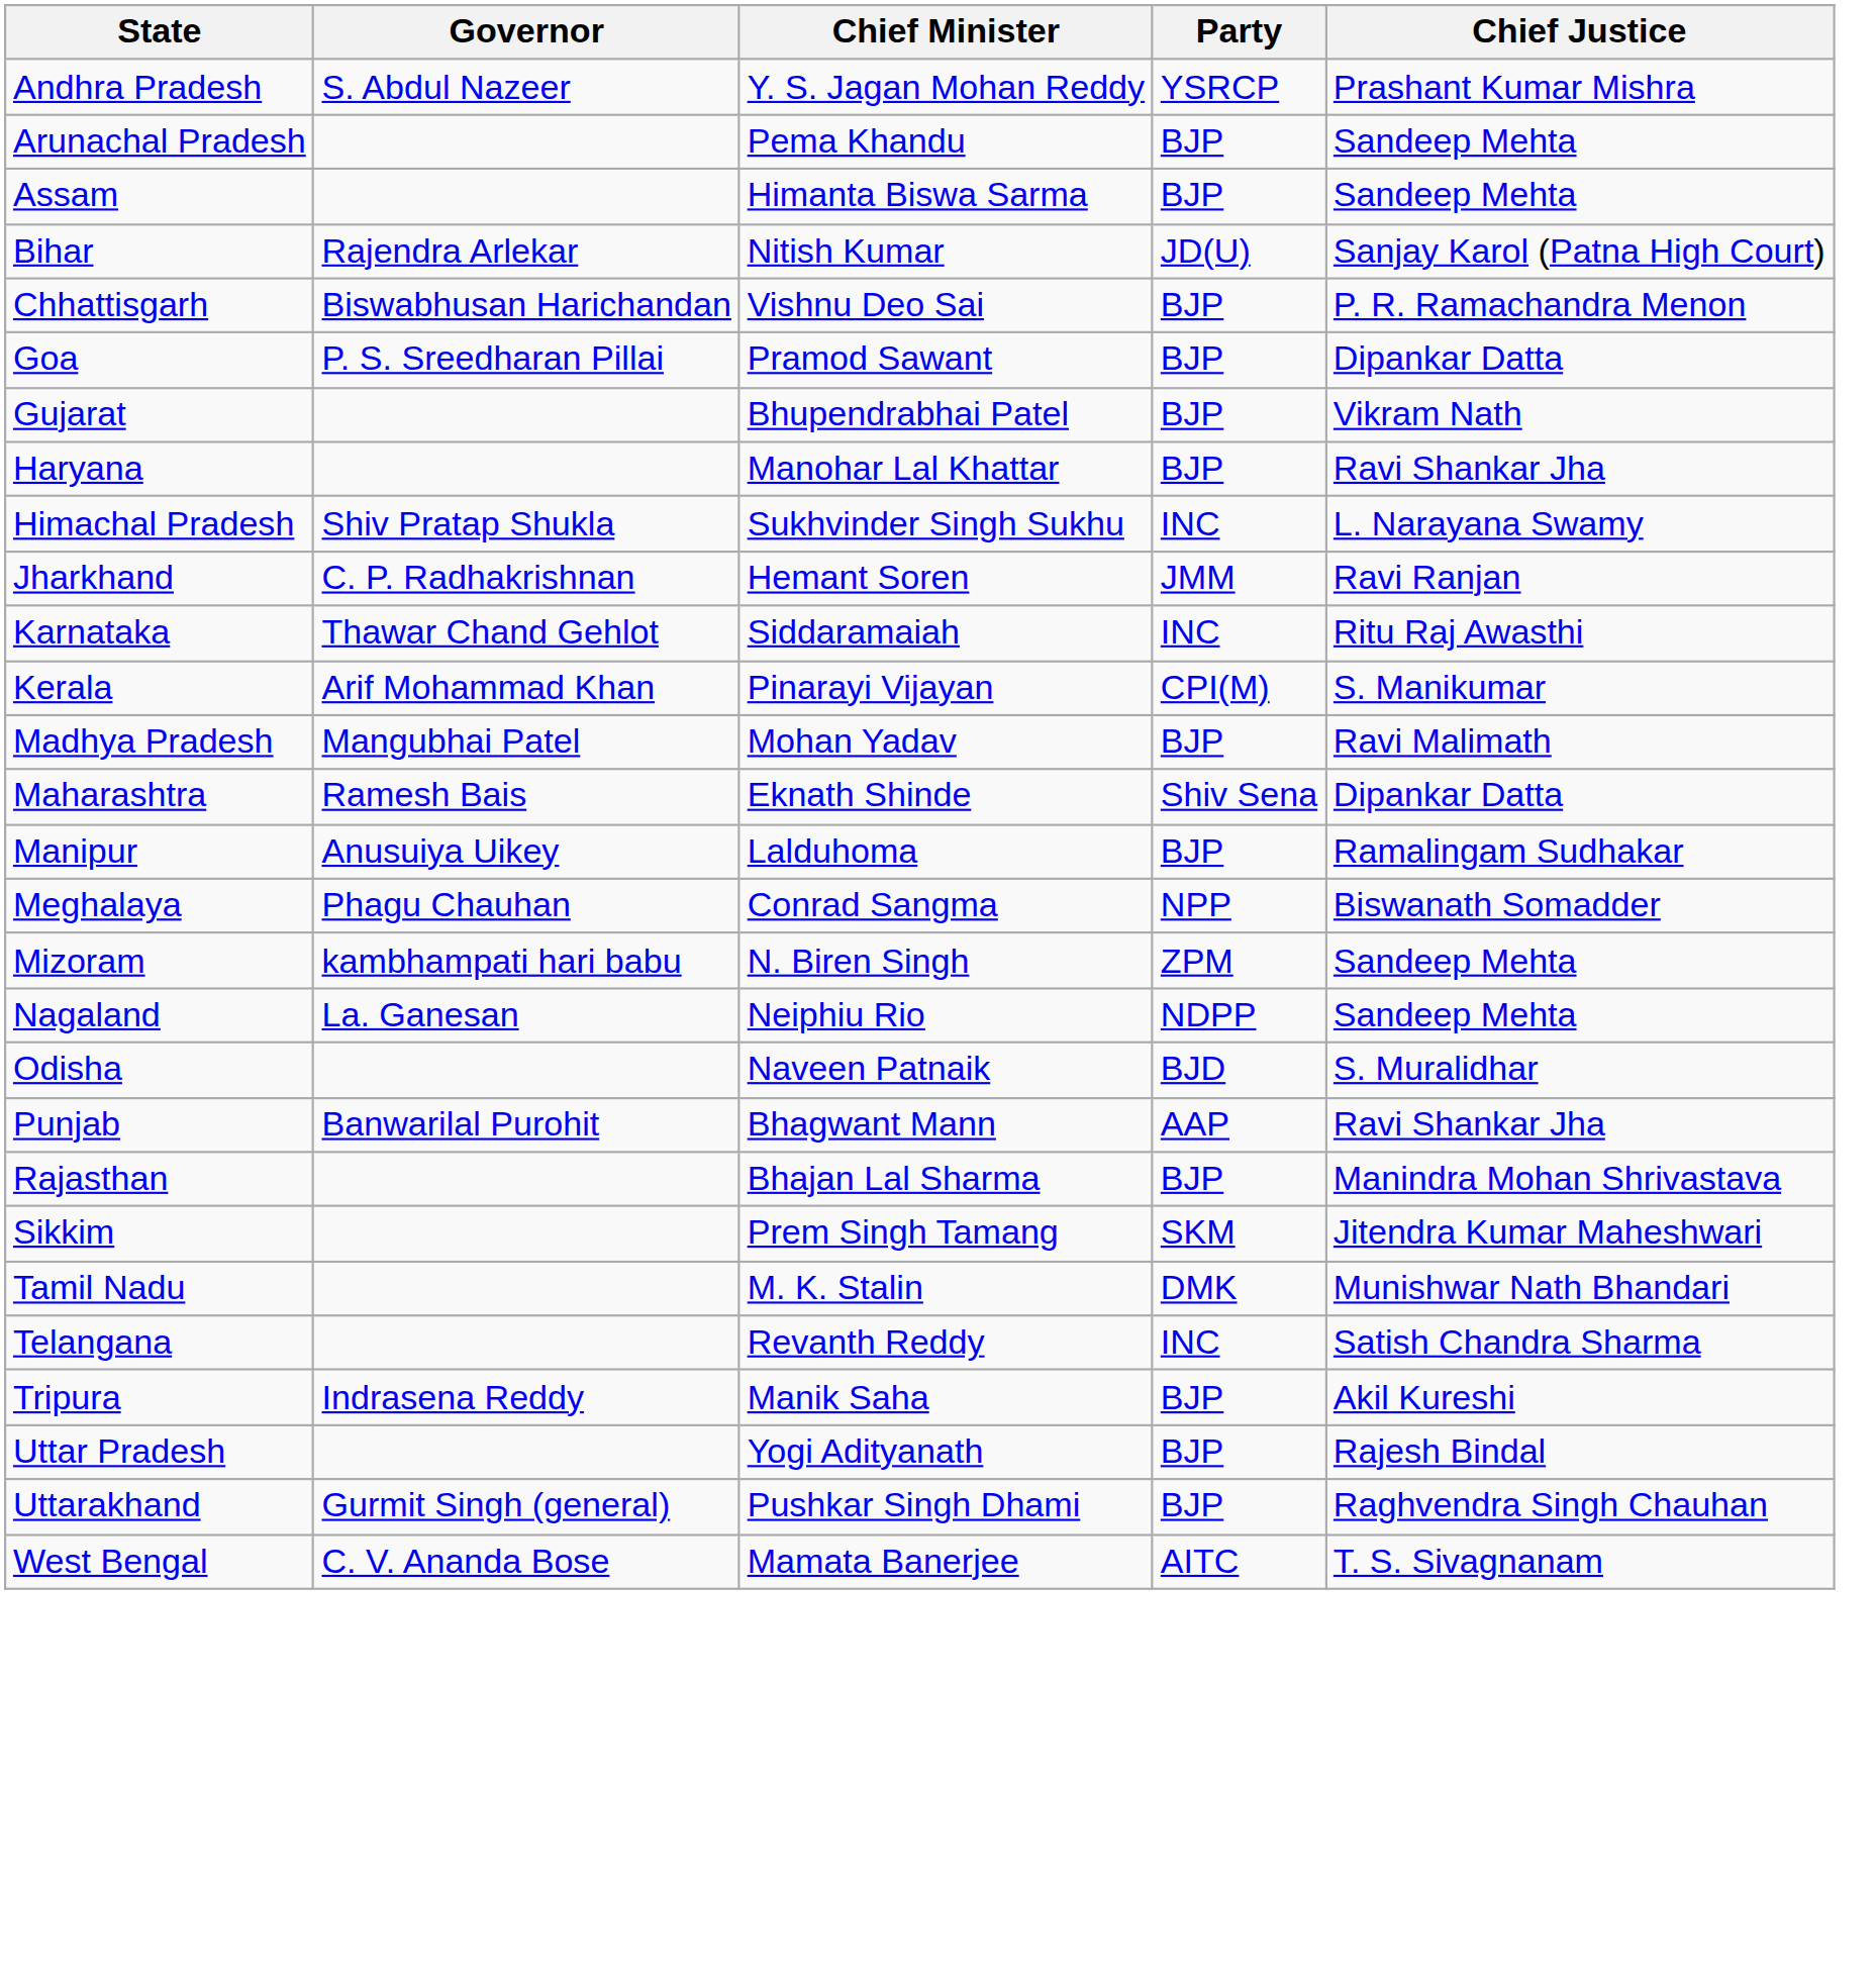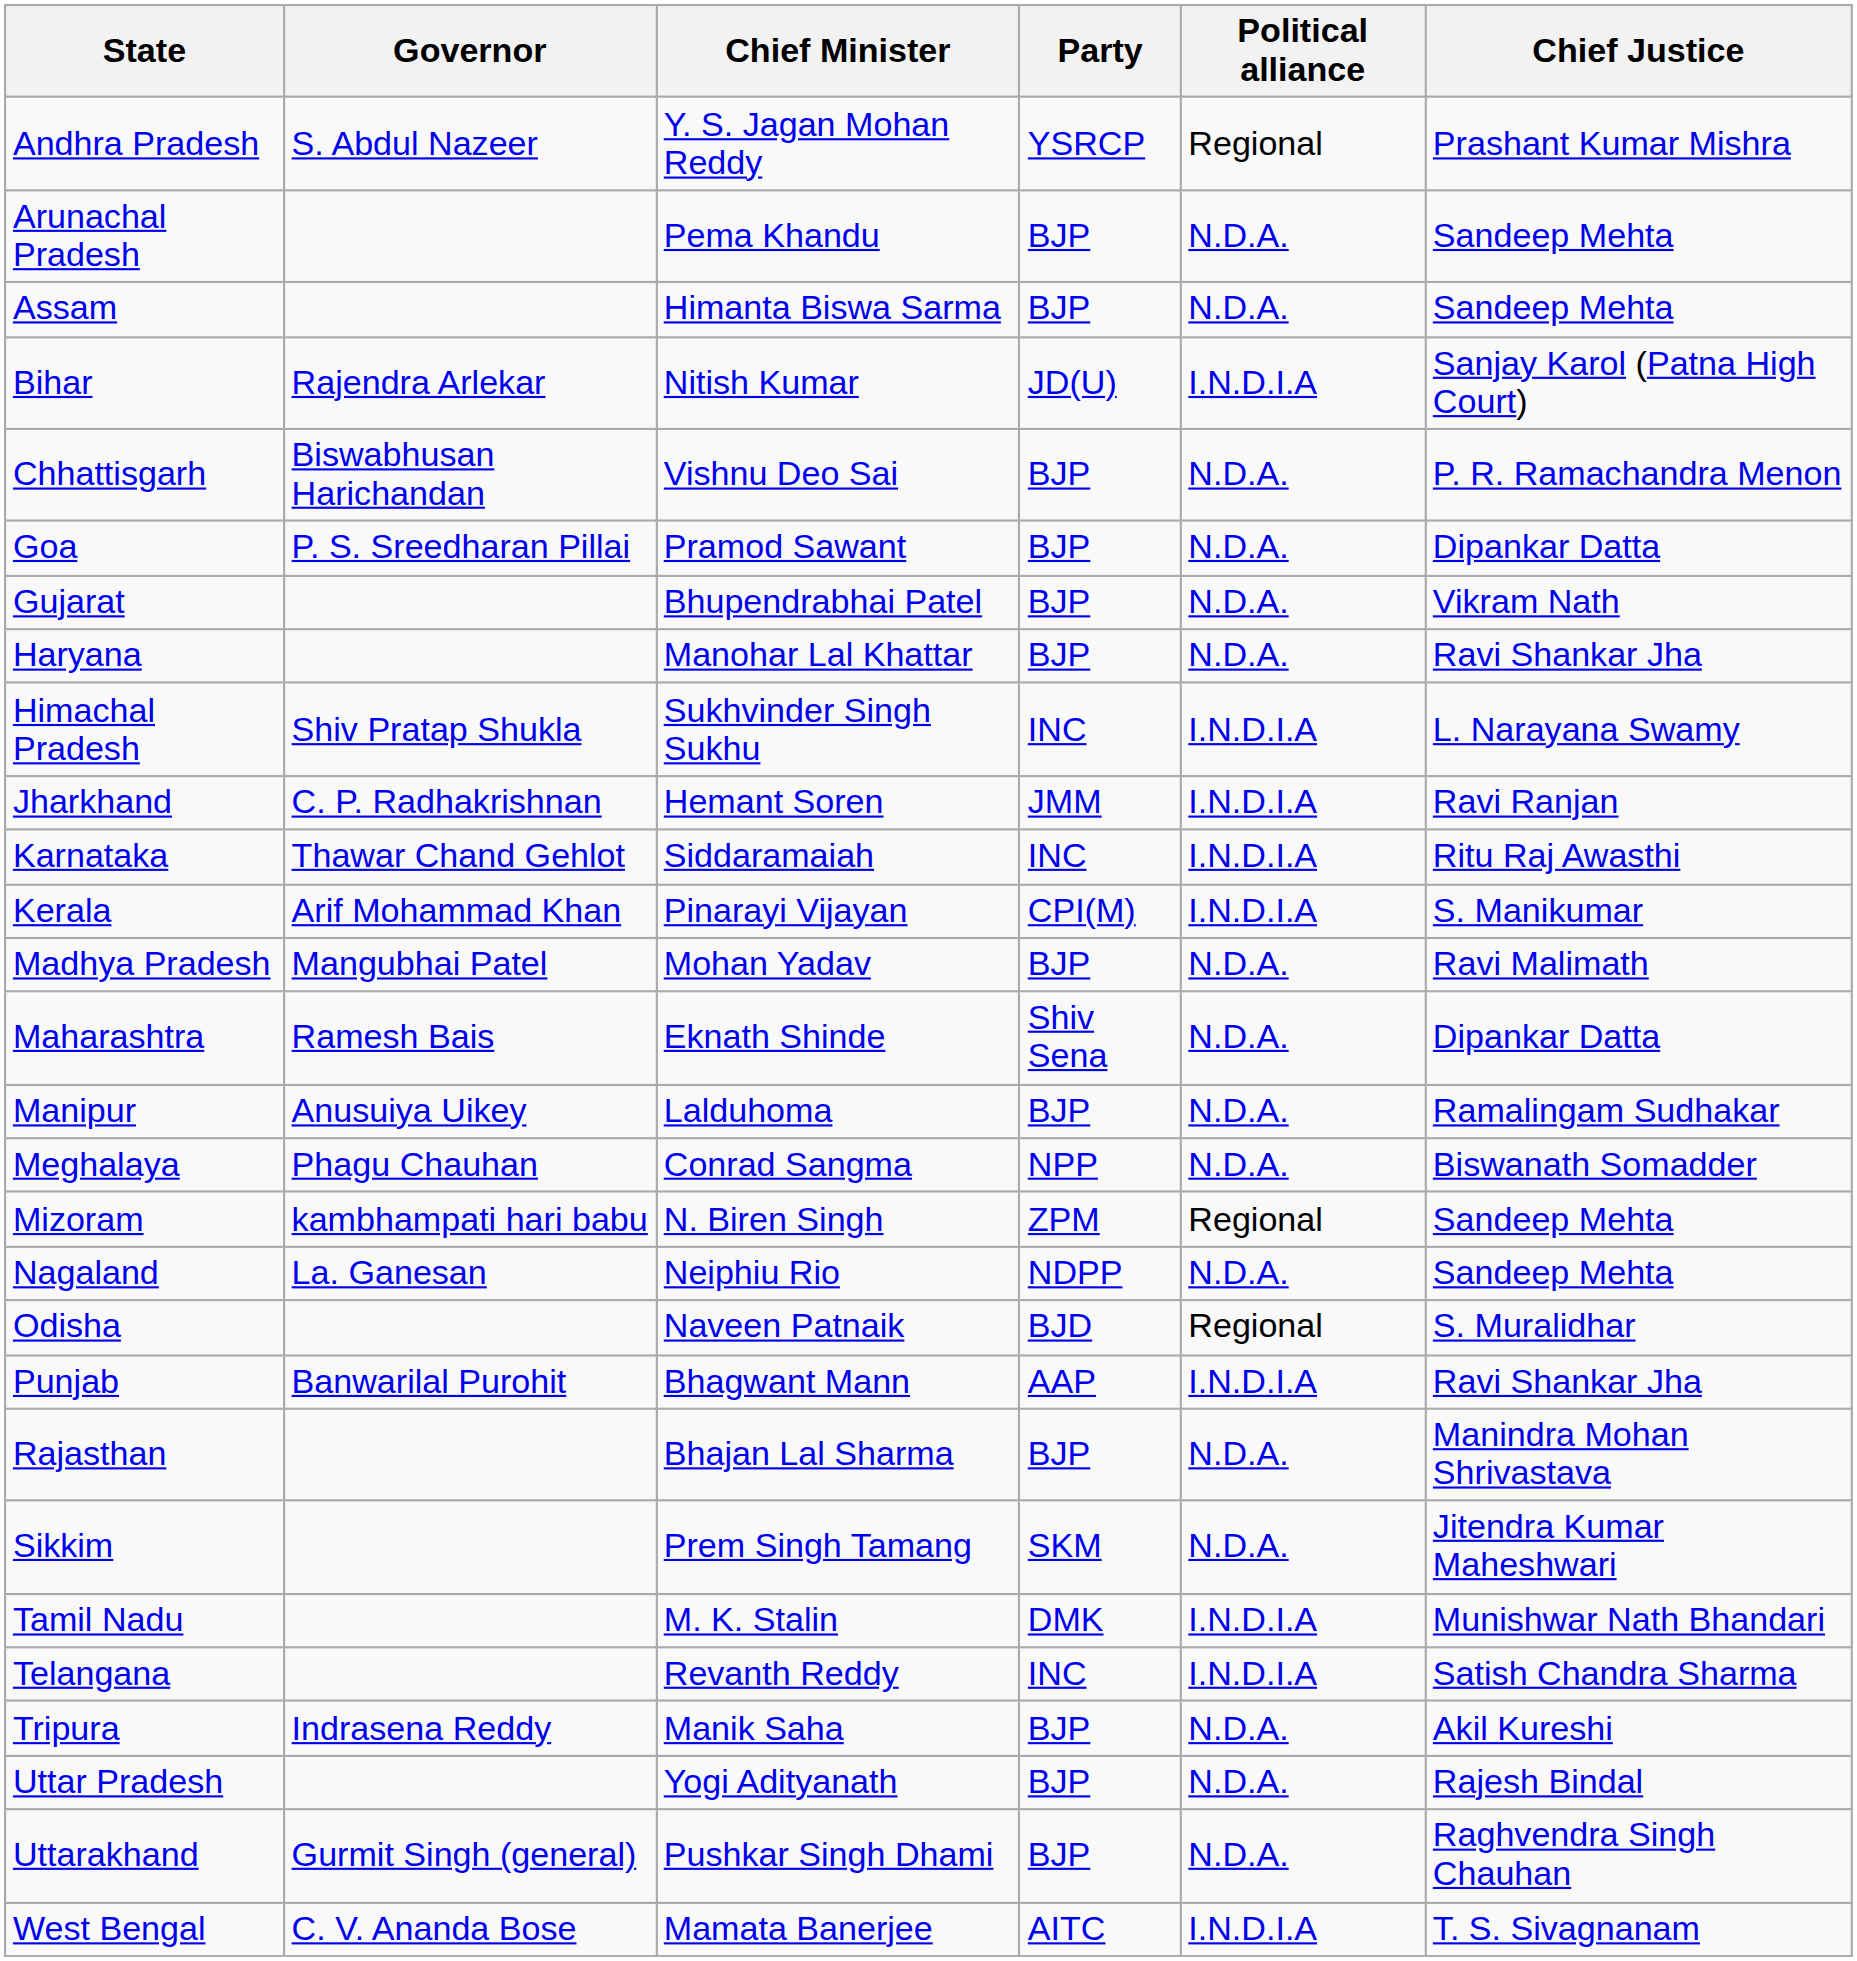+ column: Political alliance | Regional | N.D.A. | N.D.A. | I.N.D.I.A | N.D.A. | N.D.A. | N.D.A. | N.D.A. | I.N.D.I.A | I.N.D.I.A | I.N.D.I.A | I.N.D.I.A | N.D.A. | N.D.A. | N.D.A. | N.D.A. | Regional | N.D.A. | Regional | I.N.D.I.A | N.D.A. | N.D.A. | I.N.D.I.A | I.N.D.I.A | N.D.A. | N.D.A. | N.D.A. | I.N.D.I.A
